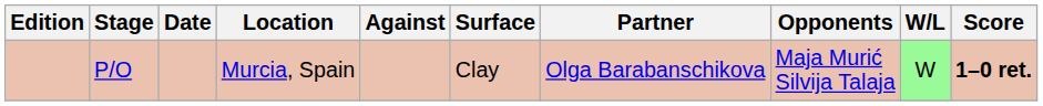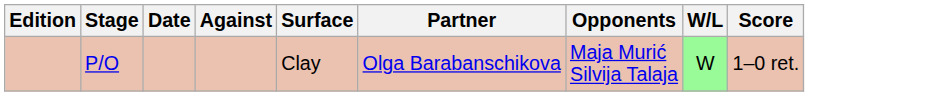- column: Location | Murcia, Spain
P/O | Score: bold -> normal
